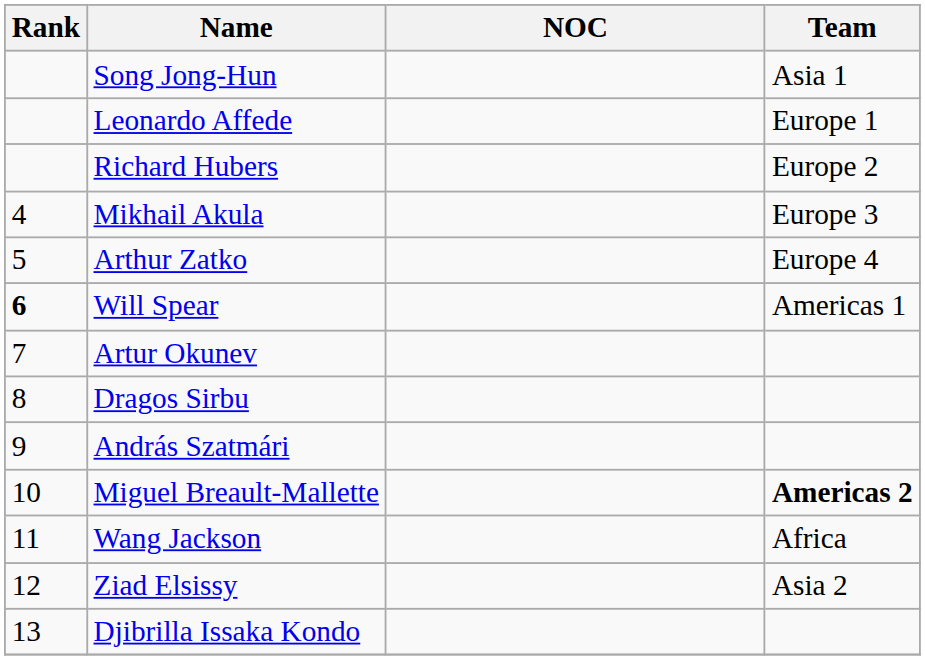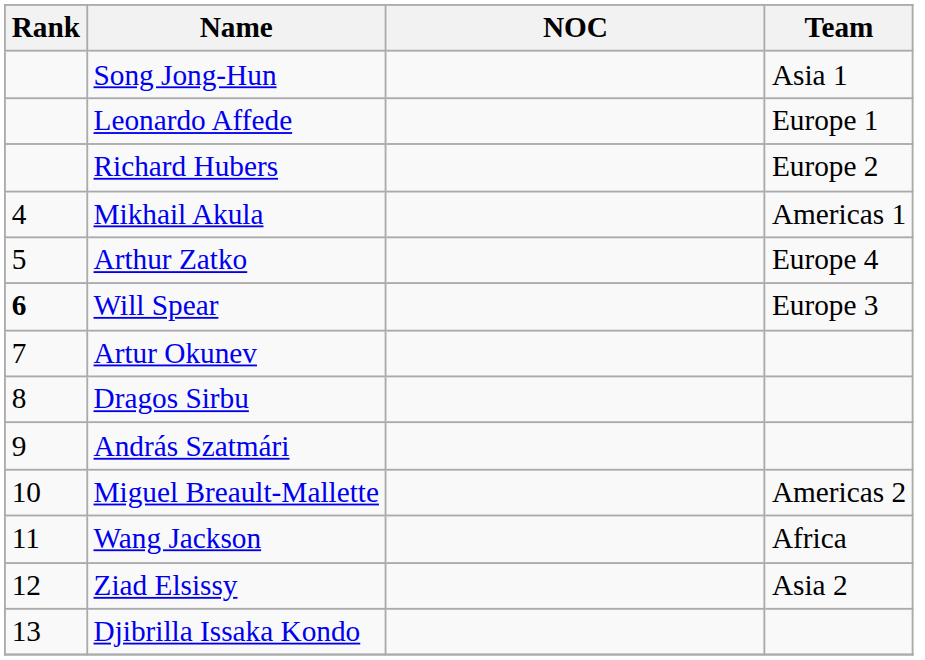Mikhail Akula | Team: Europe 3 -> Americas 1
Will Spear | Team: Americas 1 -> Europe 3
Miguel Breault-Mallette | Team: bold -> normal
